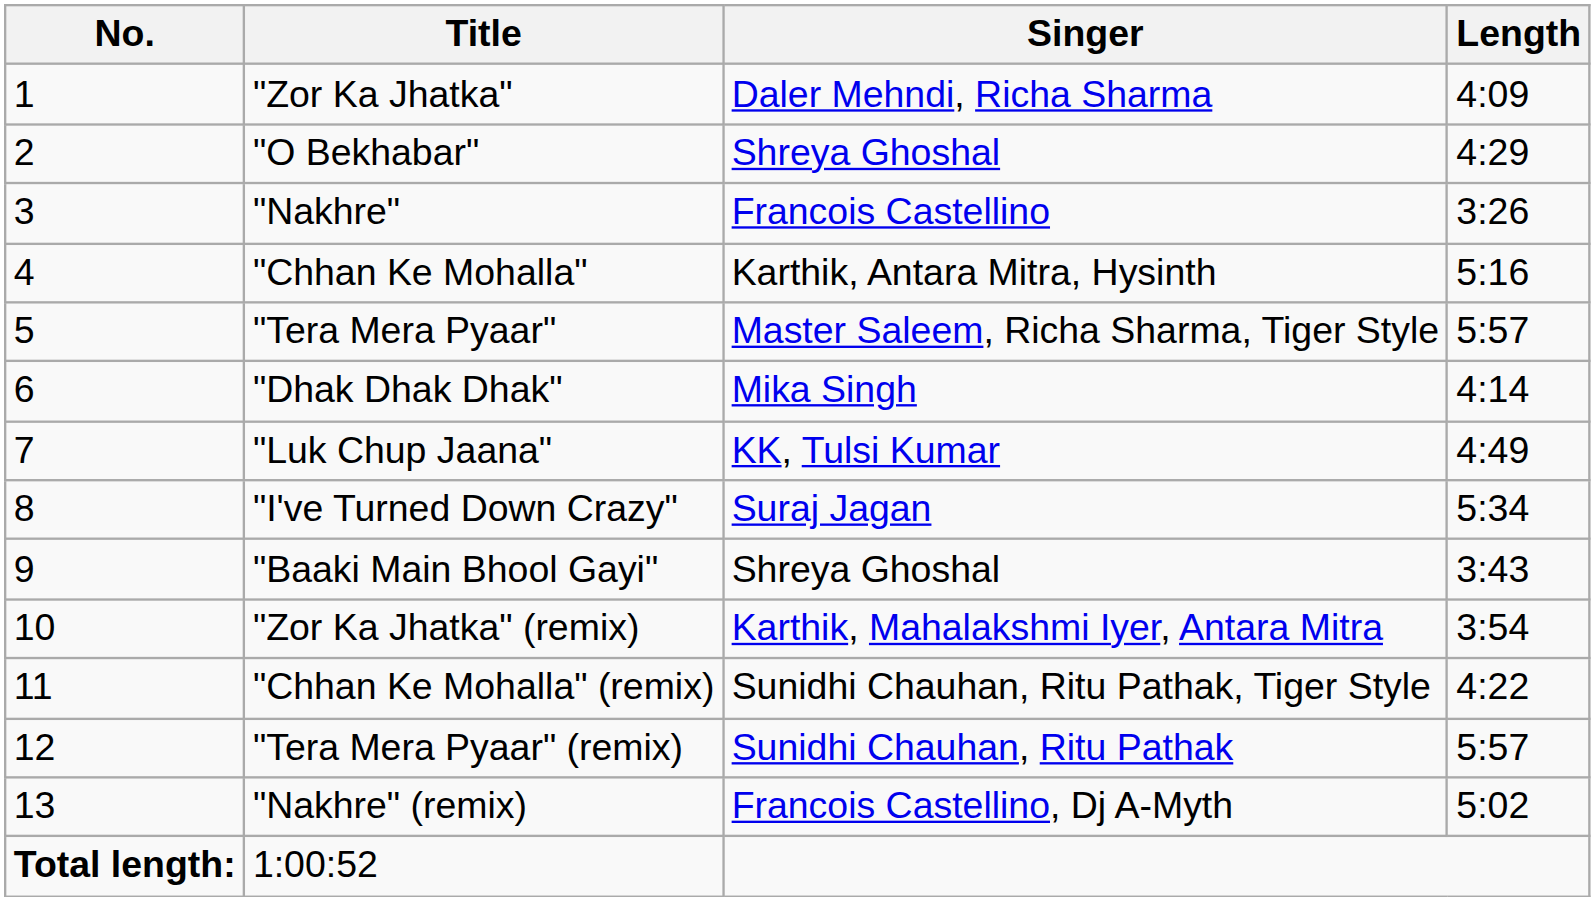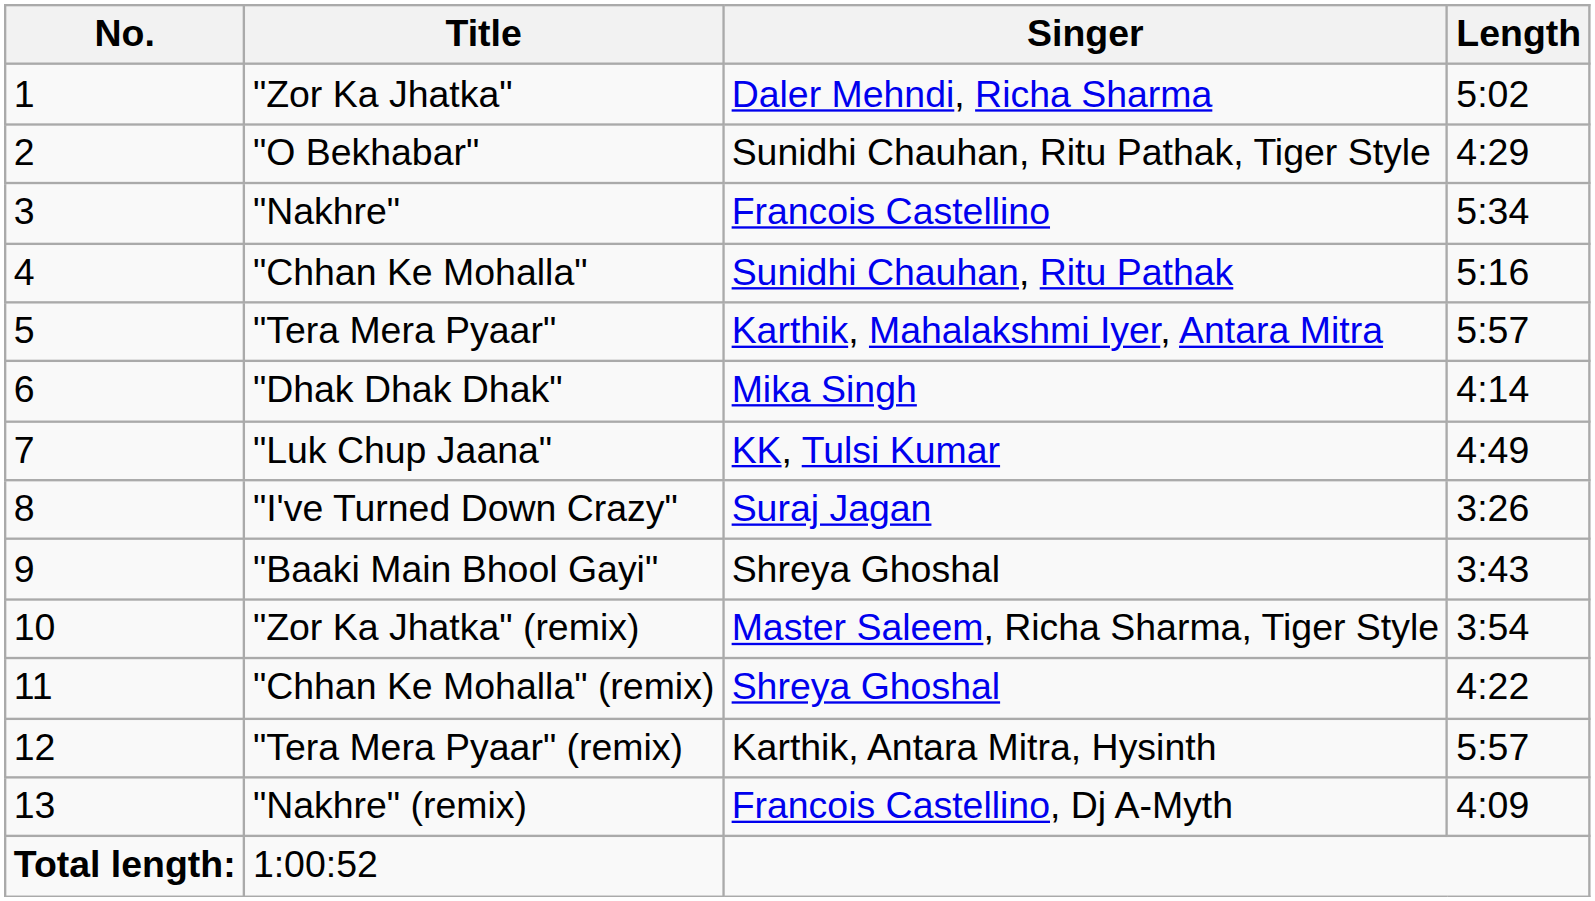"Zor Ka Jhatka" | Length: 4:09 -> 5:02
"O Bekhabar" | Singer: Shreya Ghoshal -> Sunidhi Chauhan, Ritu Pathak, Tiger Style
"Nakhre" | Length: 3:26 -> 5:34
"Chhan Ke Mohalla" | Singer: Karthik, Antara Mitra, Hysinth -> Sunidhi Chauhan, Ritu Pathak
"Tera Mera Pyaar" | Singer: Master Saleem, Richa Sharma, Tiger Style -> Karthik, Mahalakshmi Iyer, Antara Mitra
"I've Turned Down Crazy" | Length: 5:34 -> 3:26
"Zor Ka Jhatka" (remix) | Singer: Karthik, Mahalakshmi Iyer, Antara Mitra -> Master Saleem, Richa Sharma, Tiger Style
"Chhan Ke Mohalla" (remix) | Singer: Sunidhi Chauhan, Ritu Pathak, Tiger Style -> Shreya Ghoshal
"Tera Mera Pyaar" (remix) | Singer: Sunidhi Chauhan, Ritu Pathak -> Karthik, Antara Mitra, Hysinth
"Nakhre" (remix) | Length: 5:02 -> 4:09
